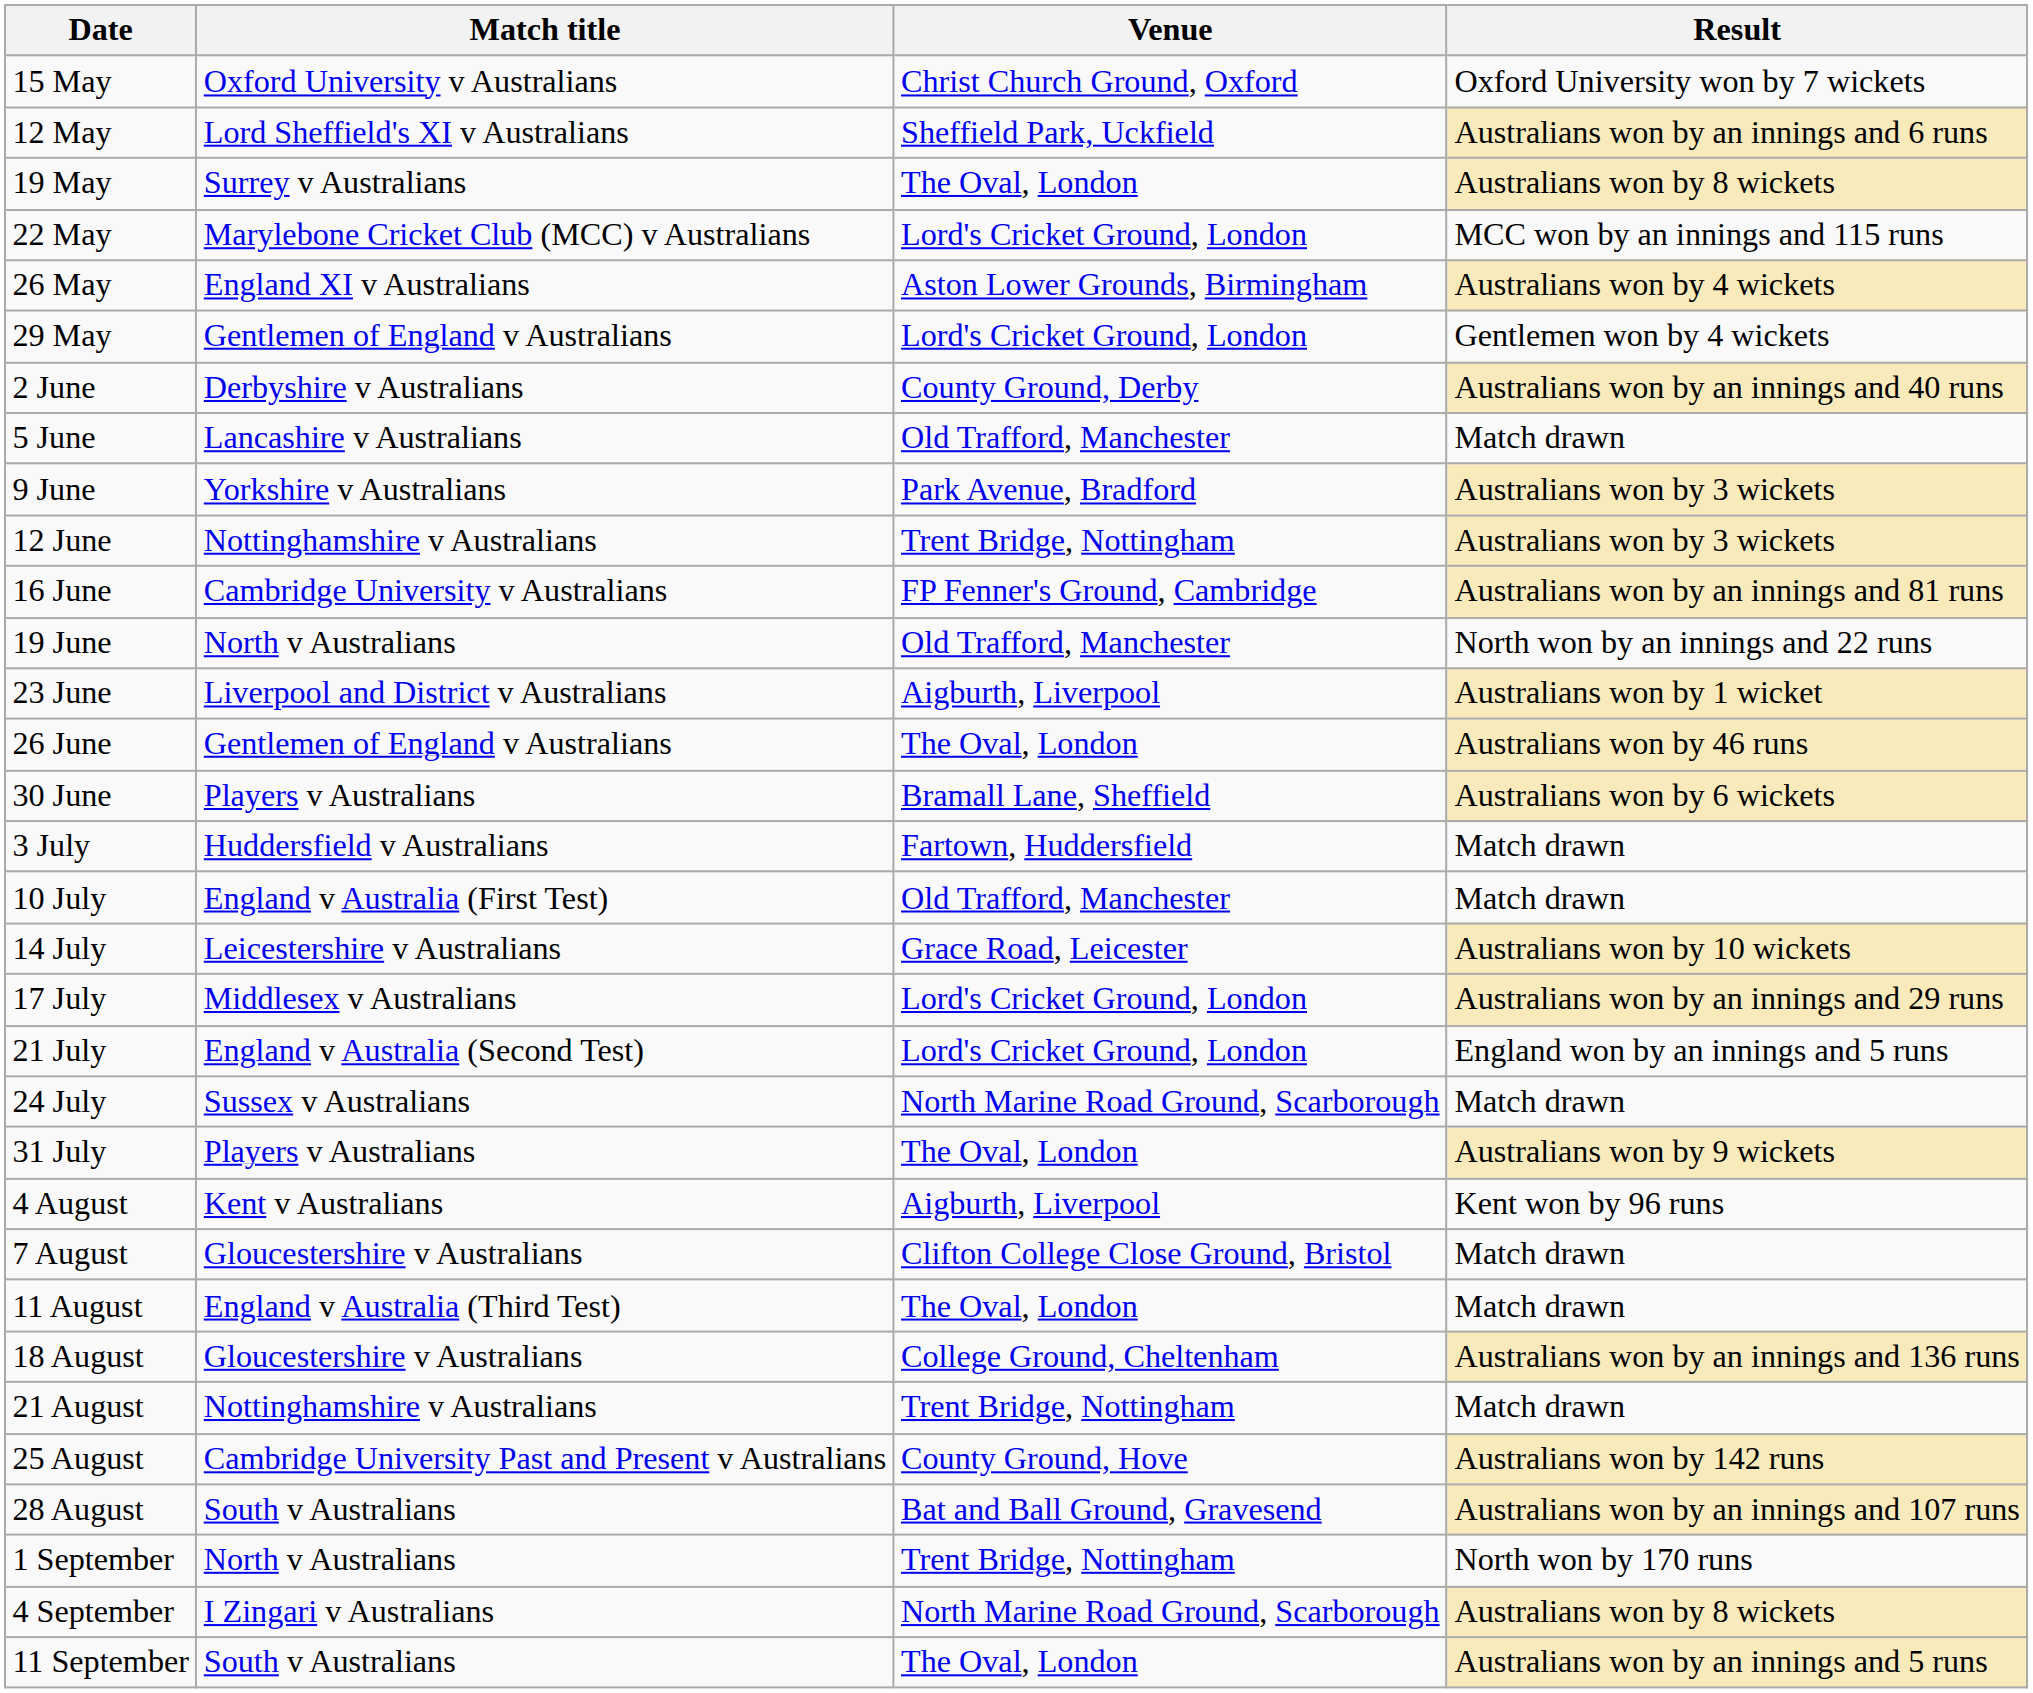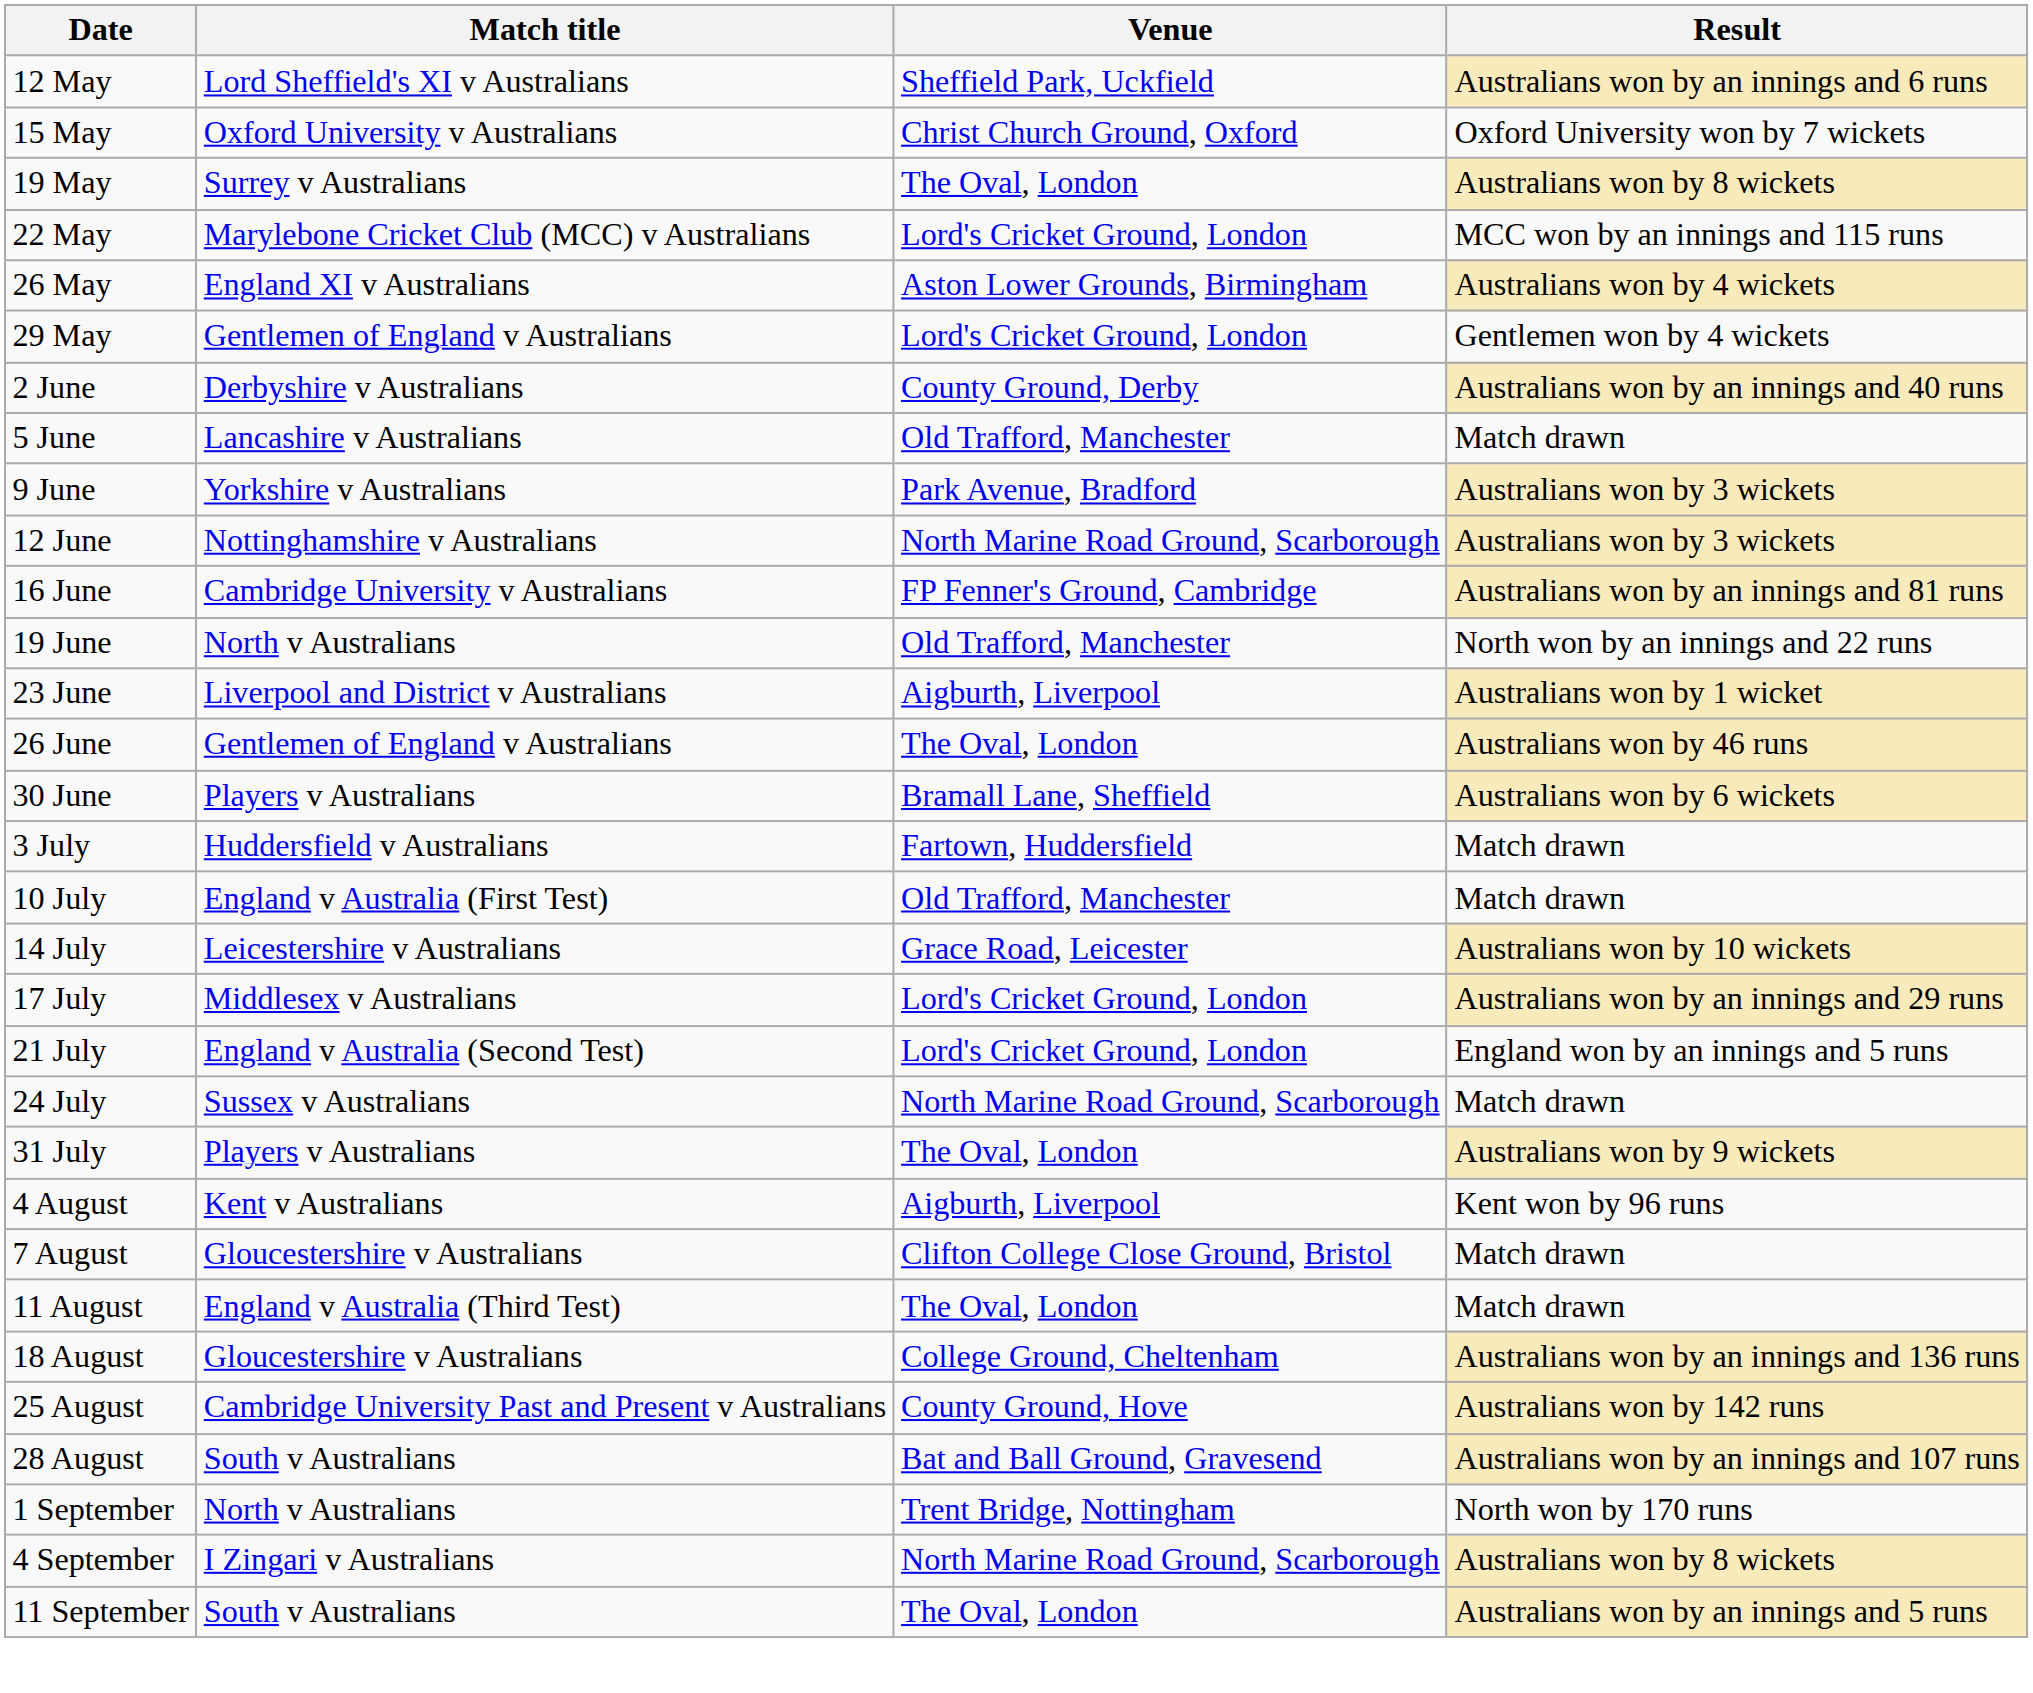rows swapped: 12 May <-> 15 May
12 June | Venue: Trent Bridge, Nottingham -> North Marine Road Ground, Scarborough
- row: 21 August | Nottinghamshire v Australians | Trent Bridge, Nottingham | Match drawn
